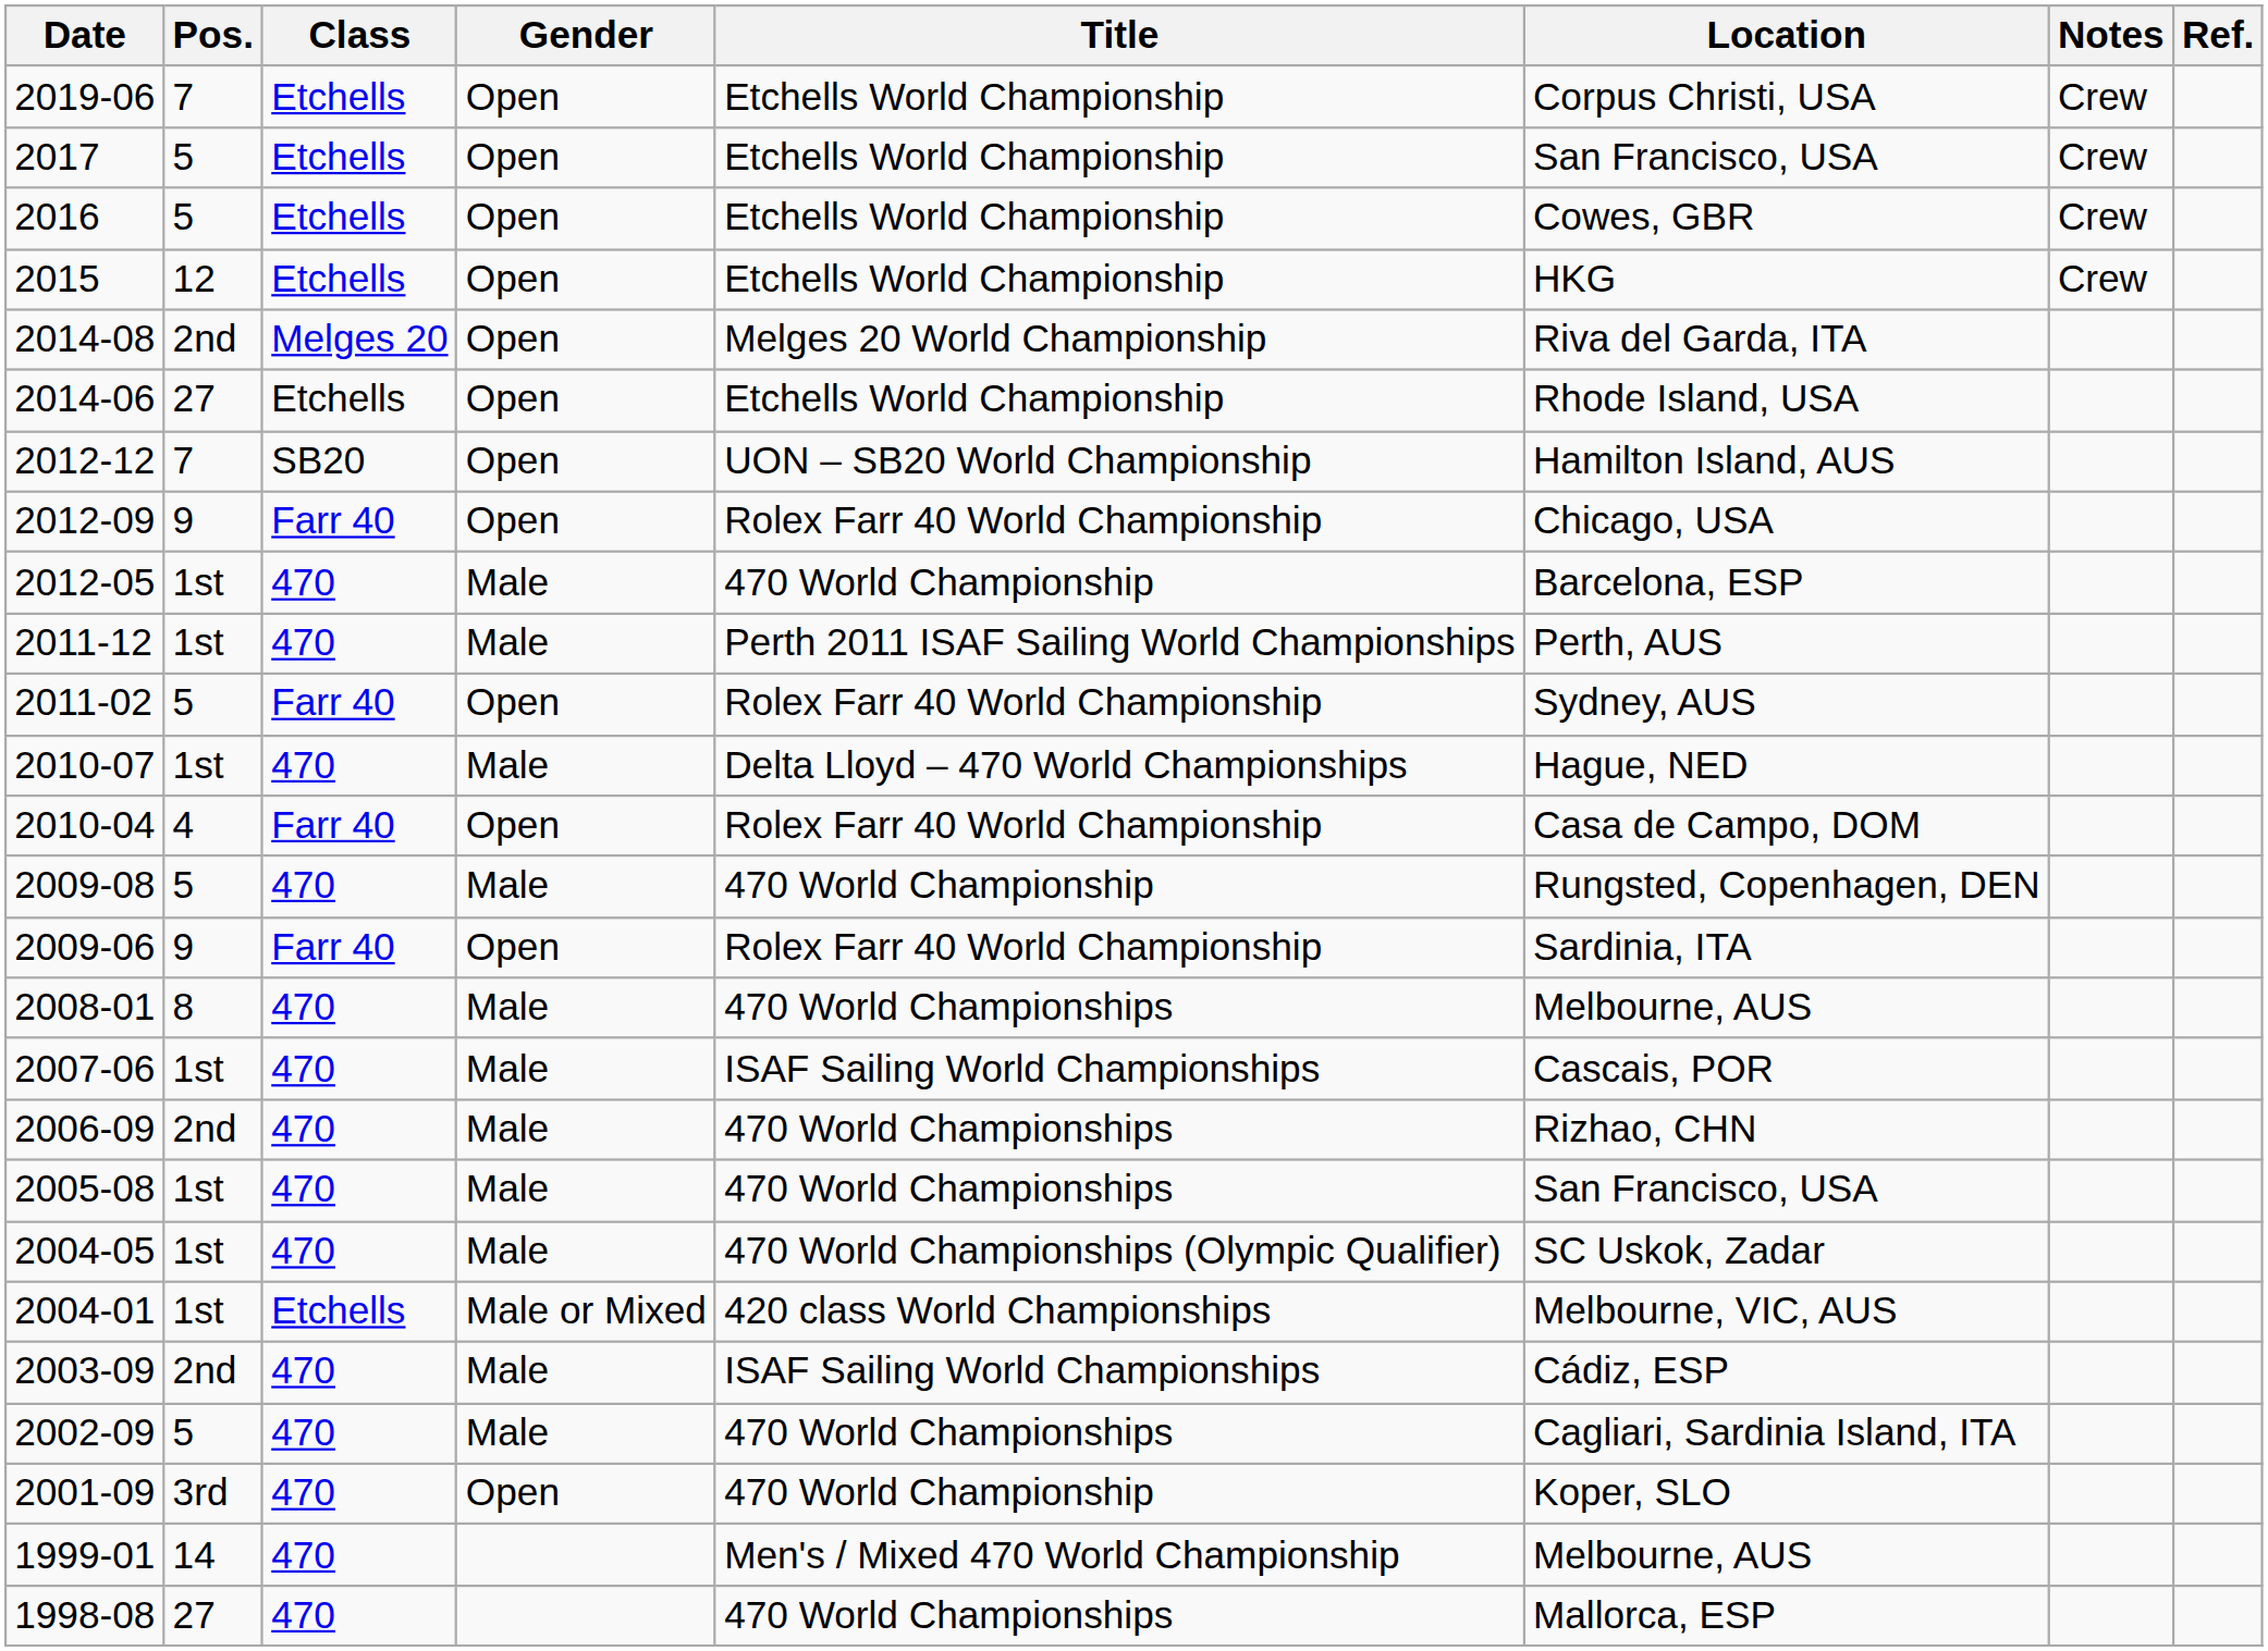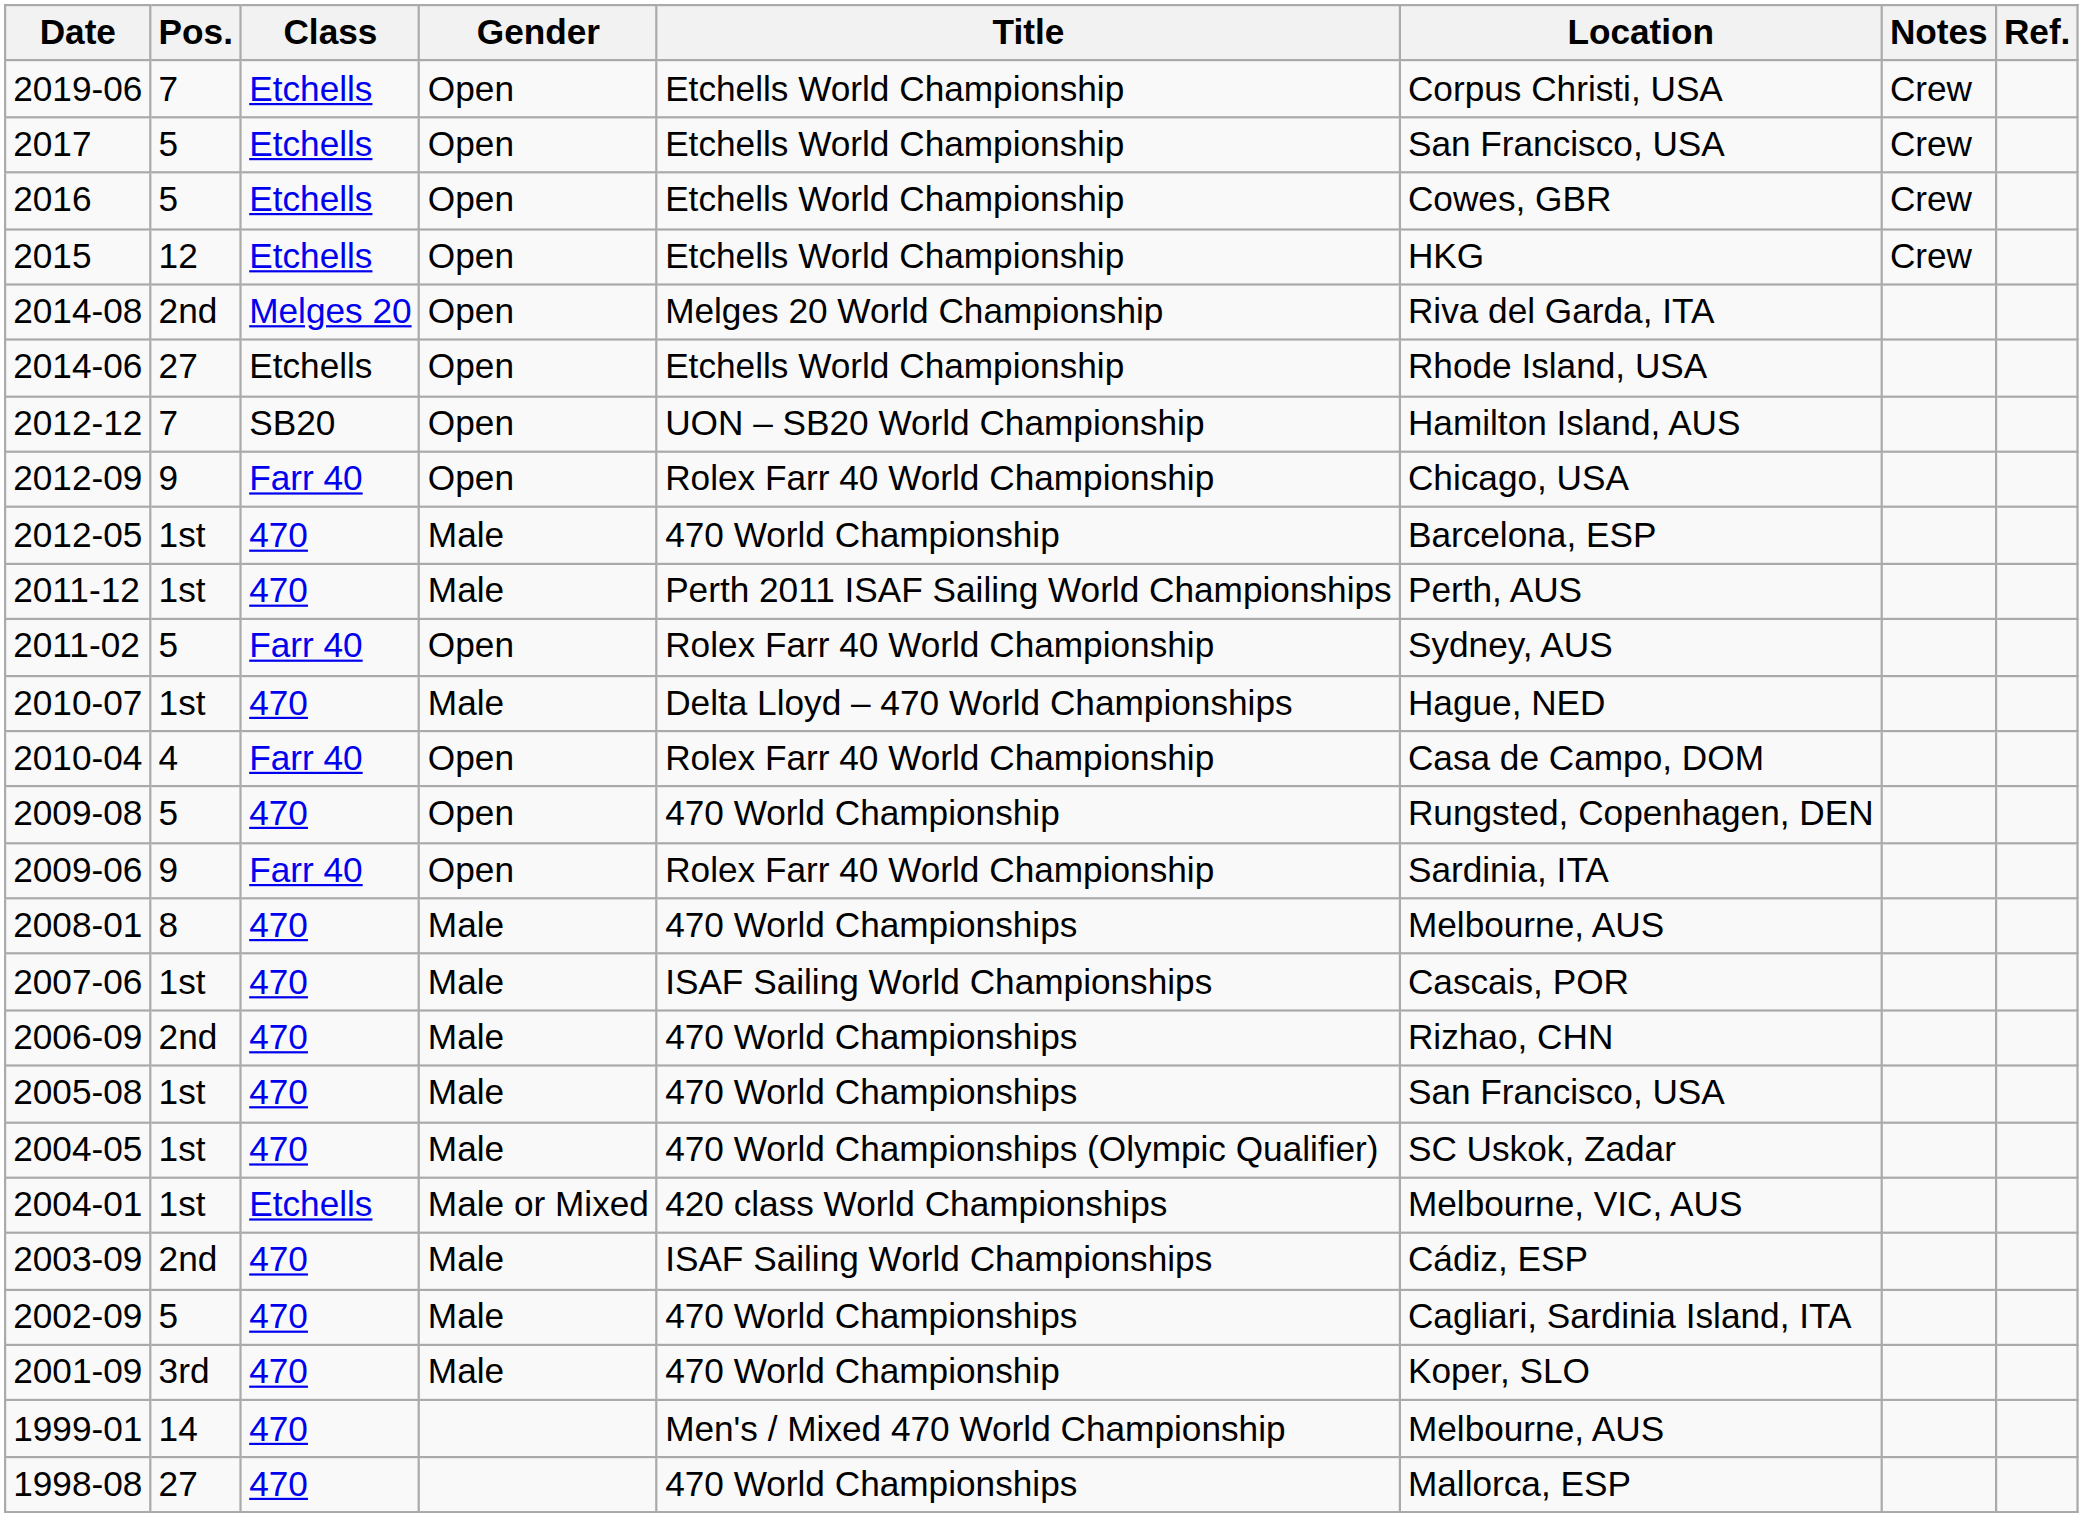2009-08 | Gender: Male -> Open
2001-09 | Gender: Open -> Male
